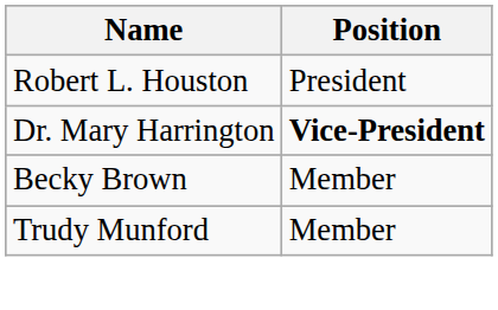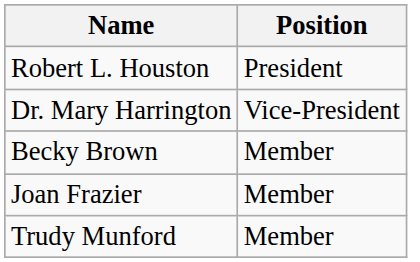Dr. Mary Harrington | Position: bold -> normal
+ row: Joan Frazier | Member
